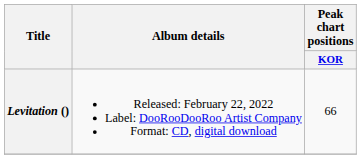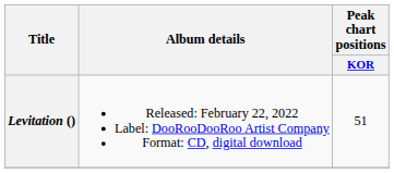Levitation () | Peak chart positions / KOR: 66 -> 51
